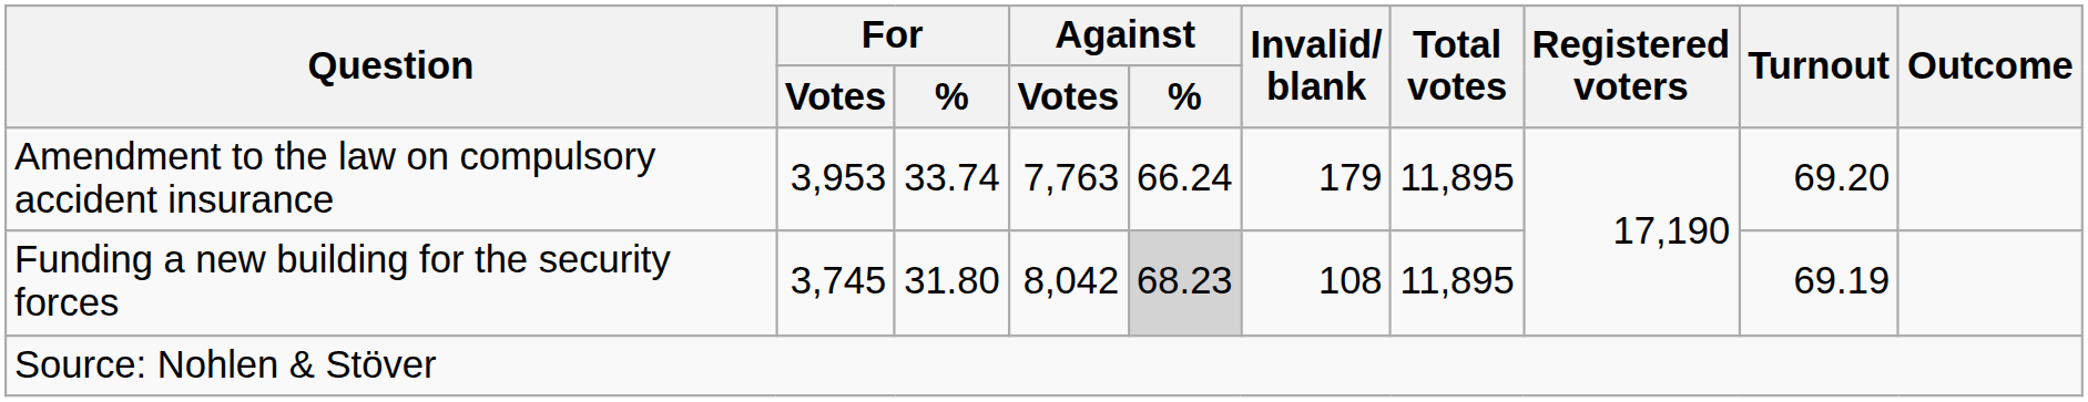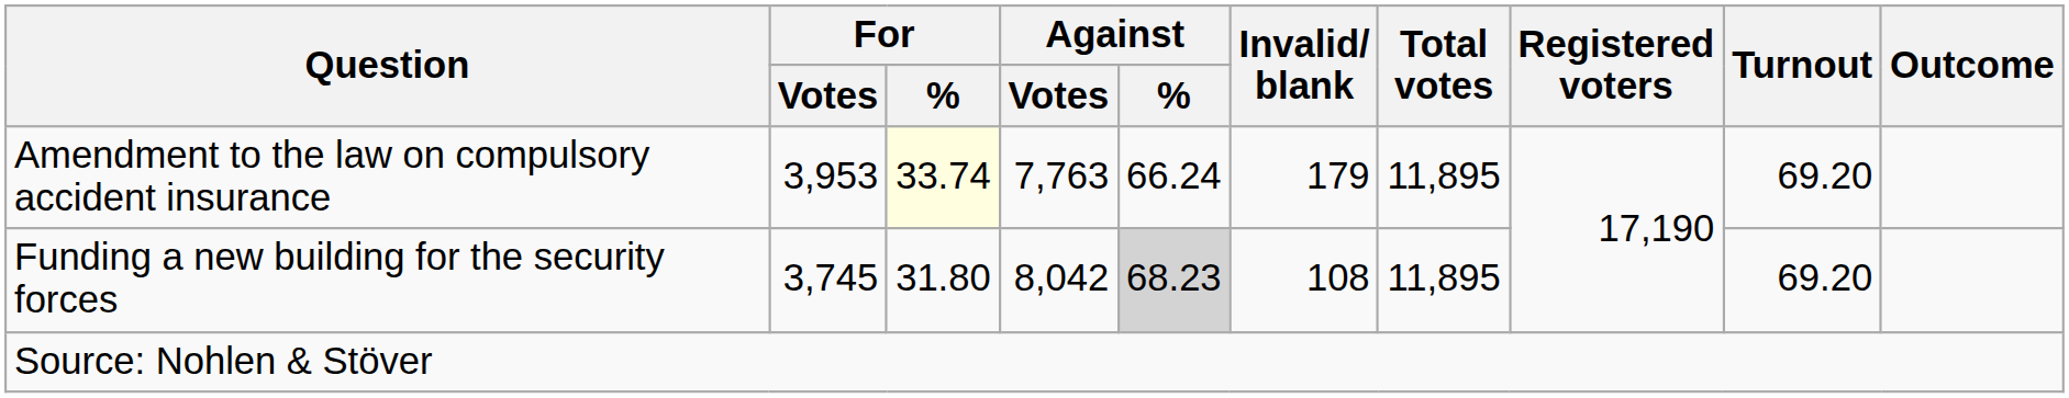Amendment to the law on compulsory accident insurance | For / %: no background -> lightyellow background
Funding a new building for the security forces | Turnout: 69.19 -> 69.20
